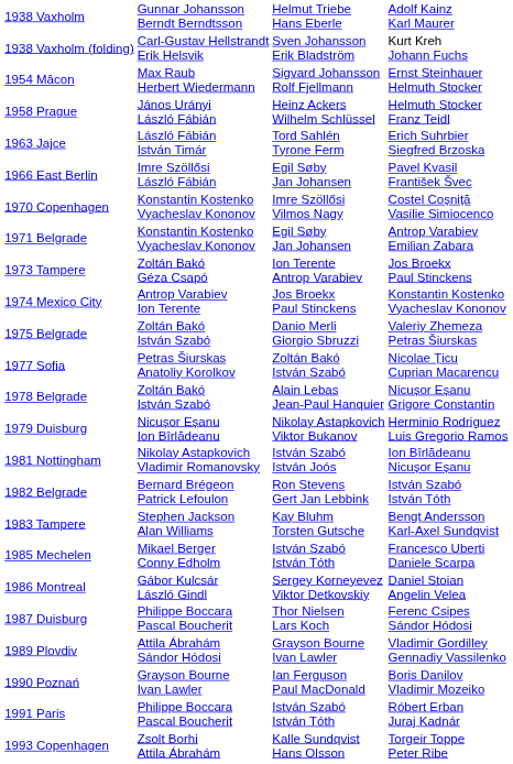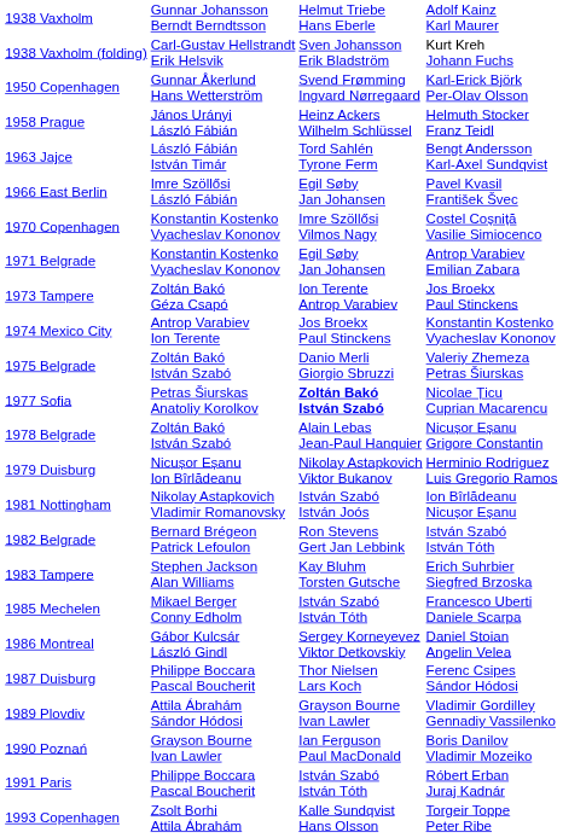+ row: 1950 Copenhagen | Gunnar Åkerlund Hans Wetterström | Svend Frømming Ingvard Nørregaard | Karl-Erick Björk Per-Olav Olsson
- row: 1954 Mâcon | Max Raub Herbert Wiedermann | Sigvard Johansson Rolf Fjellmann | Ernst Steinhauer Helmuth Stocker
1963 Jajce | column 4: Erich Suhrbier Siegfred Brzoska -> Bengt Andersson Karl-Axel Sundqvist
1977 Sofia | column 3: normal -> bold
1983 Tampere | column 4: Bengt Andersson Karl-Axel Sundqvist -> Erich Suhrbier Siegfred Brzoska
